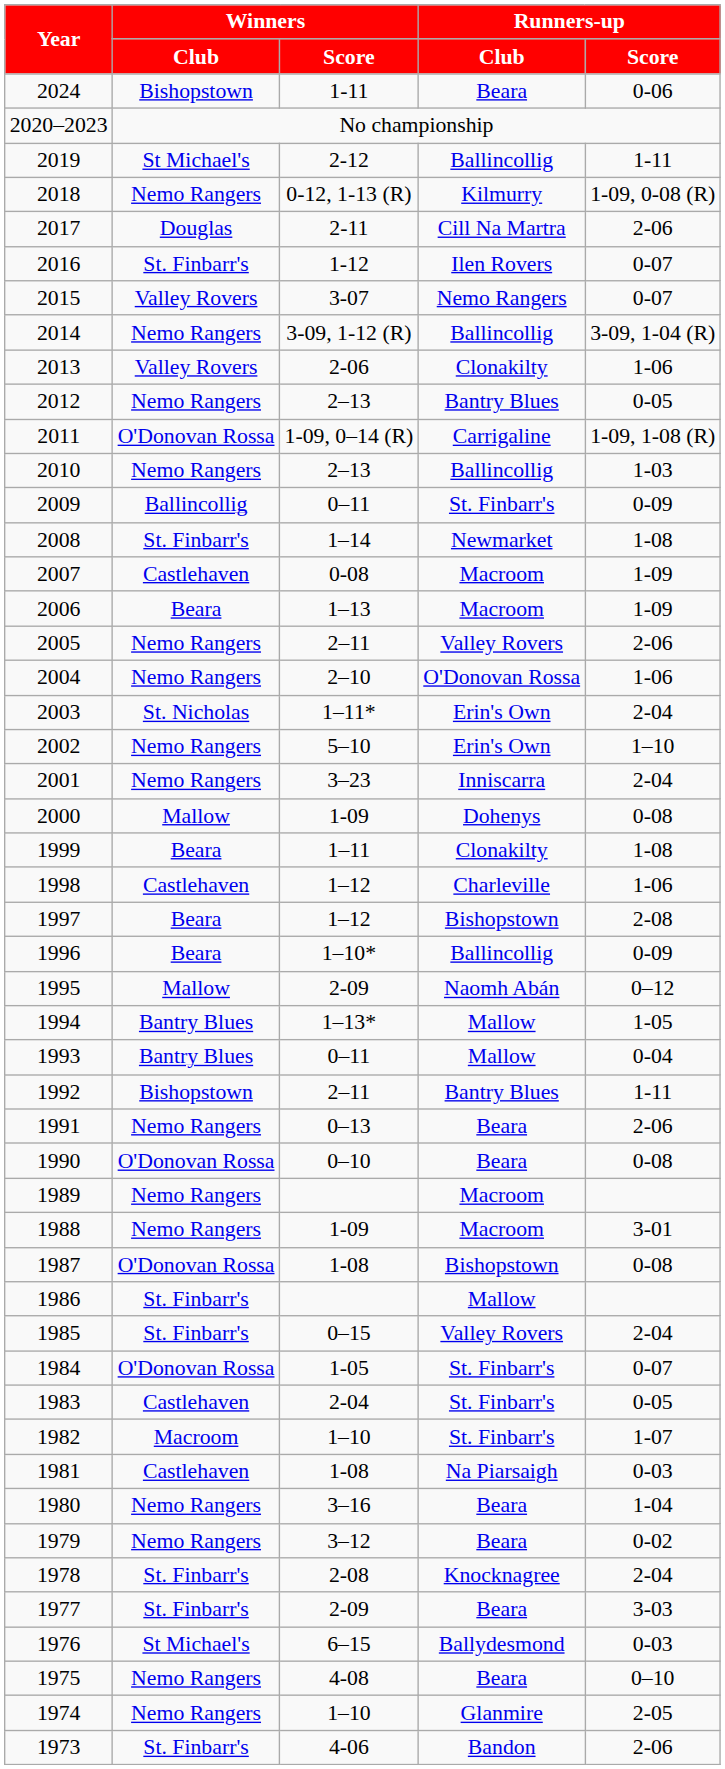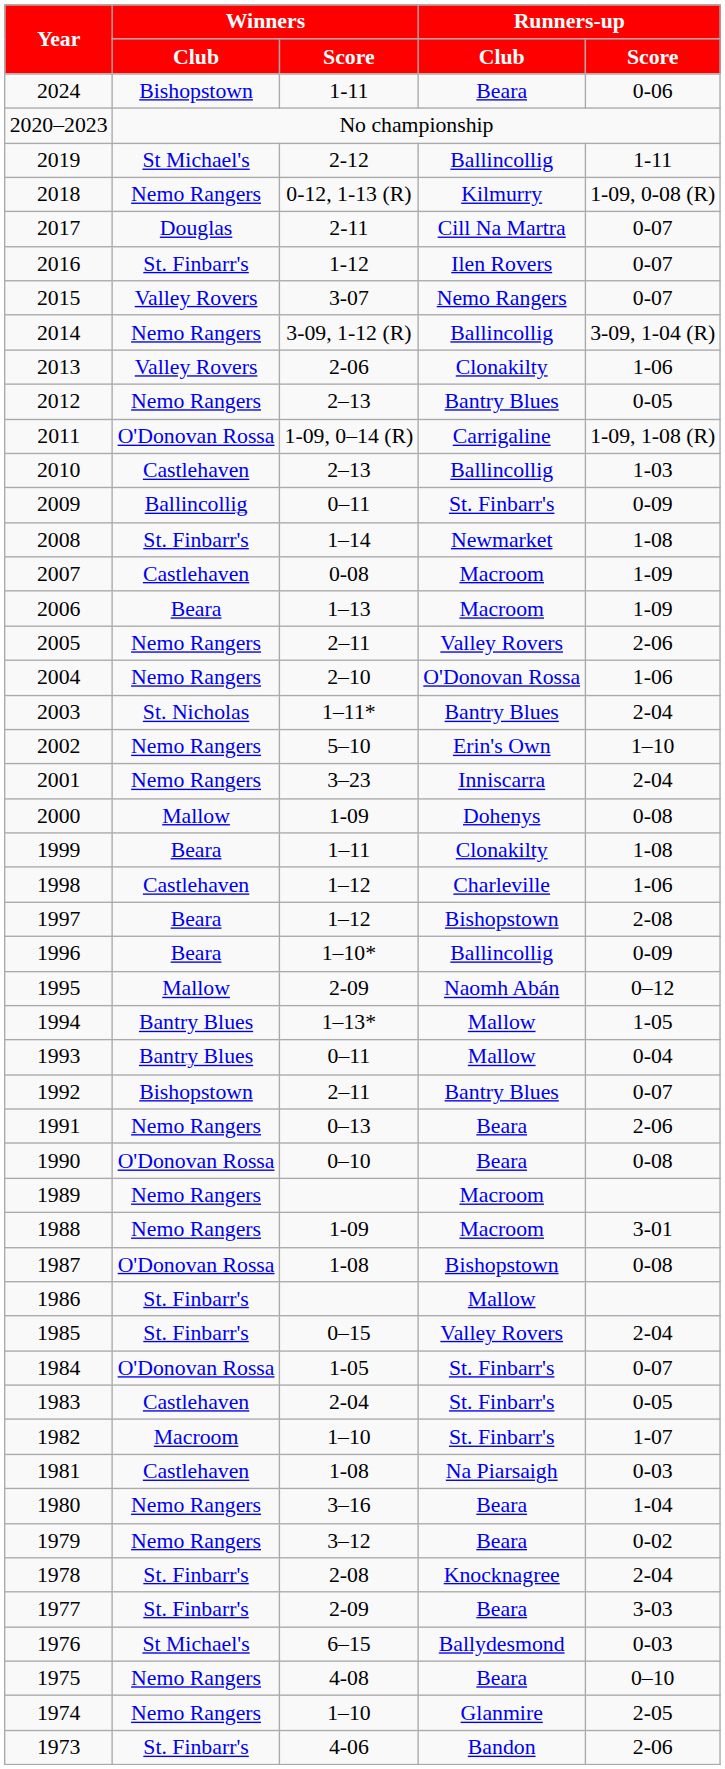2017 | Runners-up / Score: 2-06 -> 0-07
2010 | Winners / Club: Nemo Rangers -> Castlehaven
2003 | Runners-up / Club: Erin's Own -> Bantry Blues
1992 | Runners-up / Score: 1-11 -> 0-07
